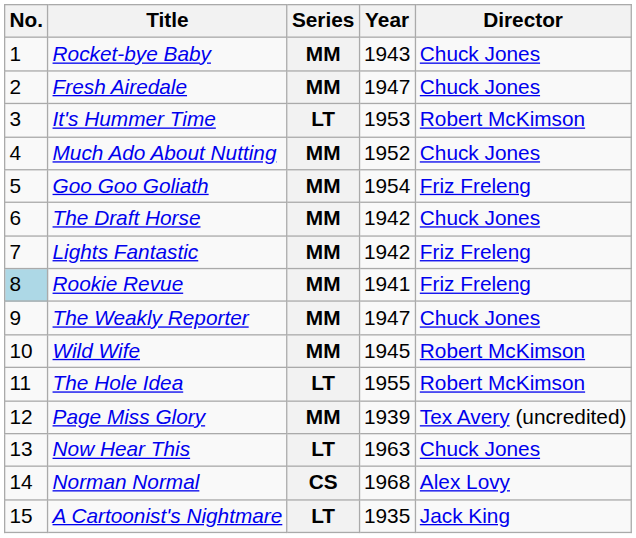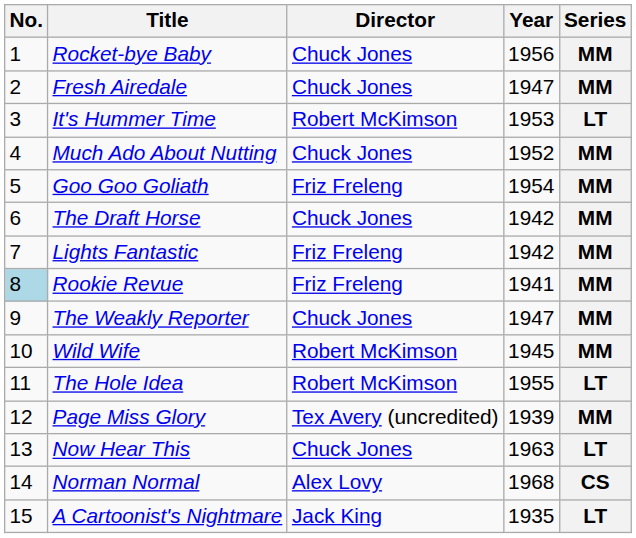columns swapped: Director <-> Series
Rocket-bye Baby | Year: 1943 -> 1956
